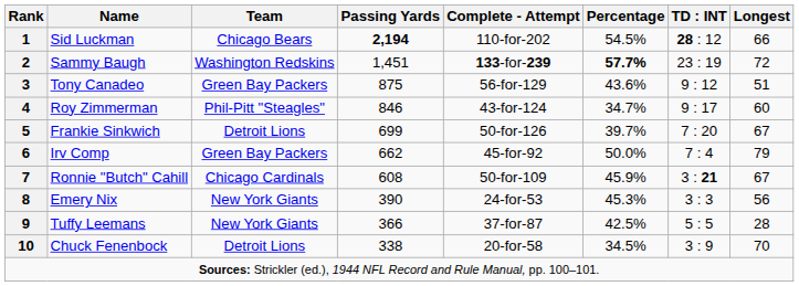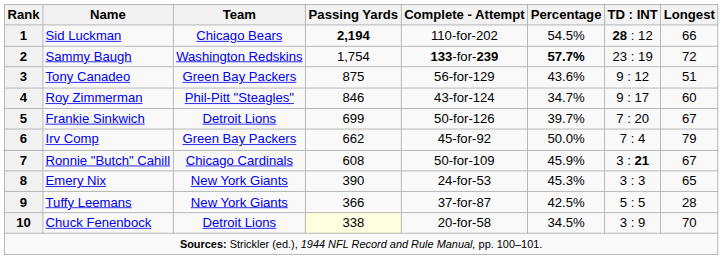2 | Passing Yards: 1,451 -> 1,754
8 | Longest: 56 -> 65
10 | Passing Yards: no background -> lightyellow background
